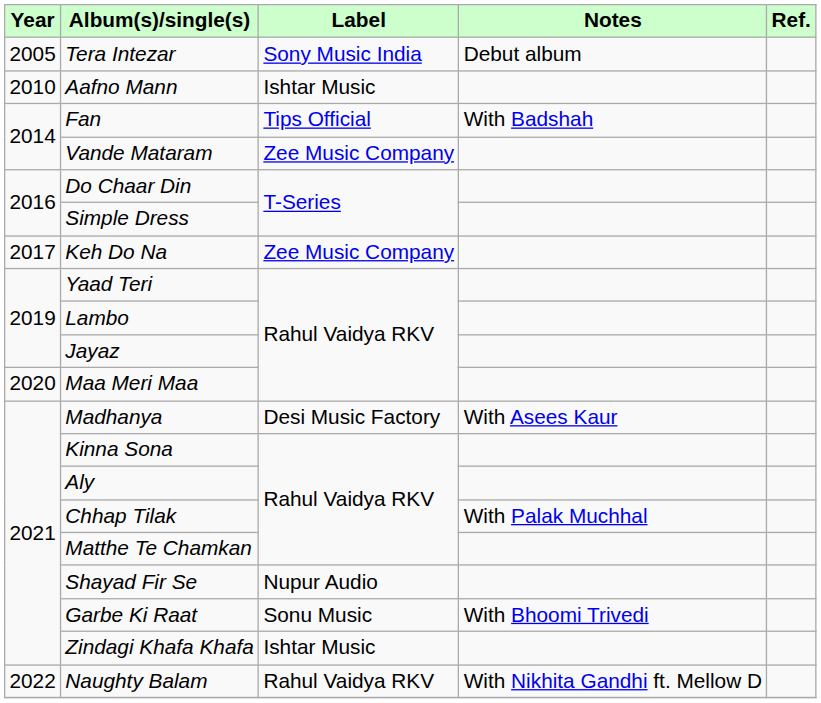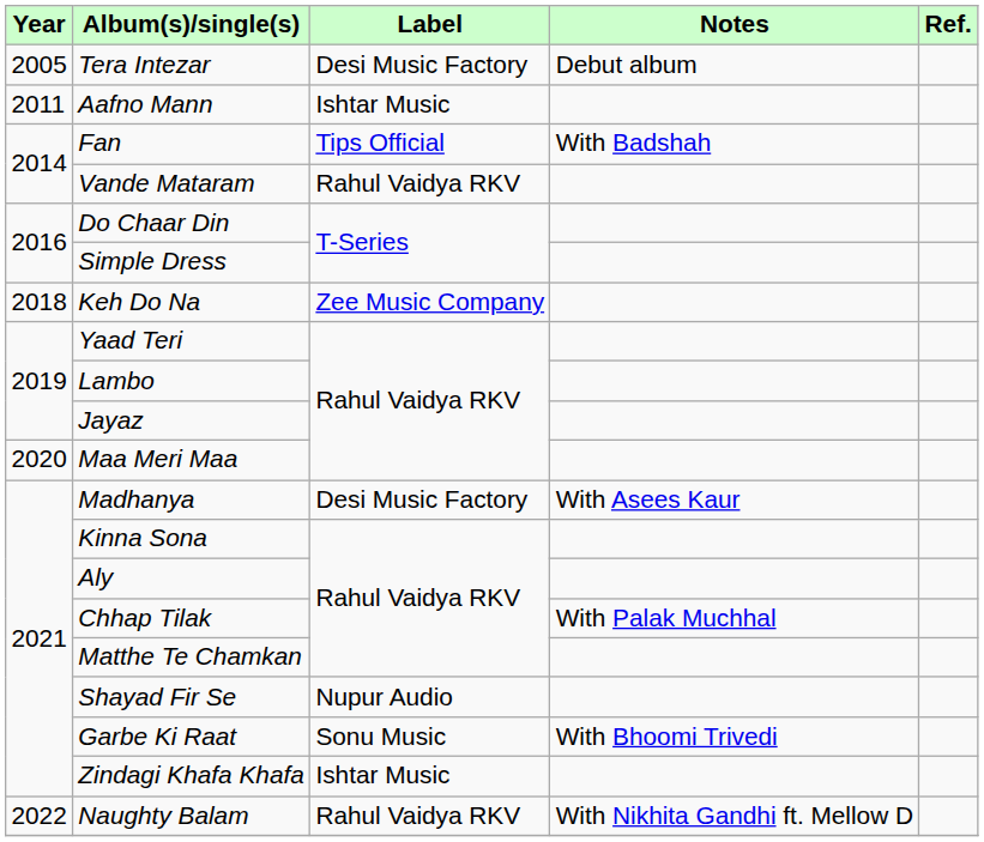Tera Intezar | Label: Sony Music India -> Desi Music Factory
Aafno Mann | Year: 2010 -> 2011
Vande Mataram | Label: Zee Music Company -> Rahul Vaidya RKV
Keh Do Na | Year: 2017 -> 2018
